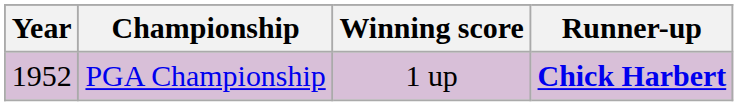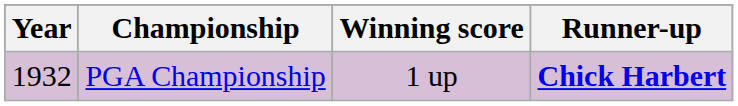PGA Championship | Year: 1952 -> 1932
